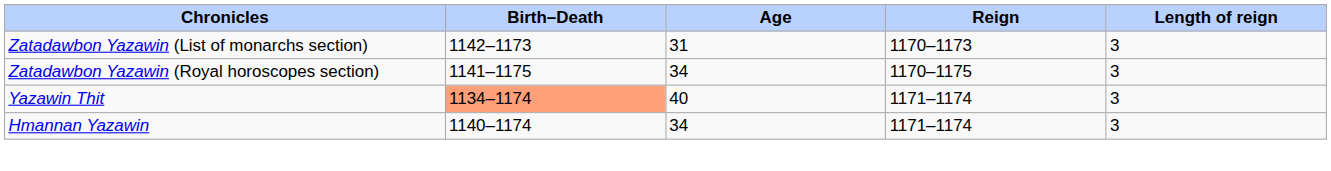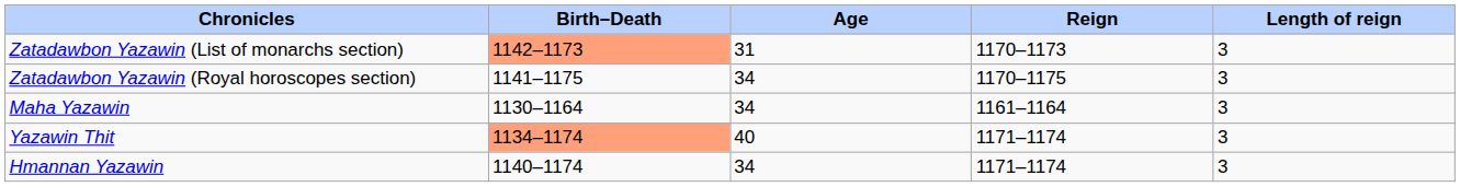Zatadawbon Yazawin (List of monarchs section) | Birth–Death: no background -> lightsalmon background
+ row: Maha Yazawin | 1130–1164 | 34 | 1161–1164 | 3
